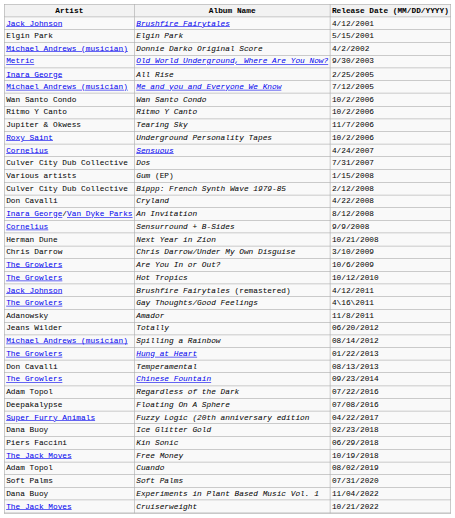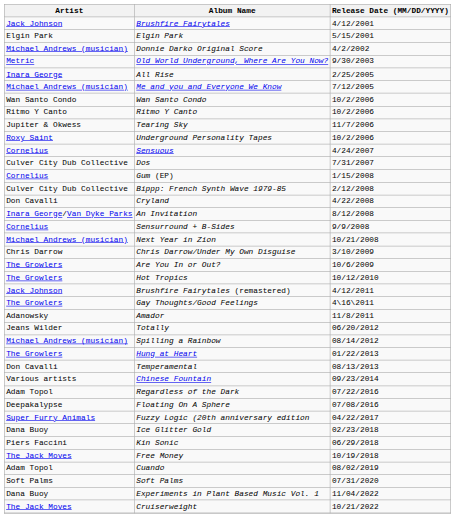Gum (EP) | Artist: Various artists -> Cornelius
Next Year in Zion | Artist: Herman Dune -> Michael Andrews (musician)
Chinese Fountain | Artist: The Growlers -> Various artists
